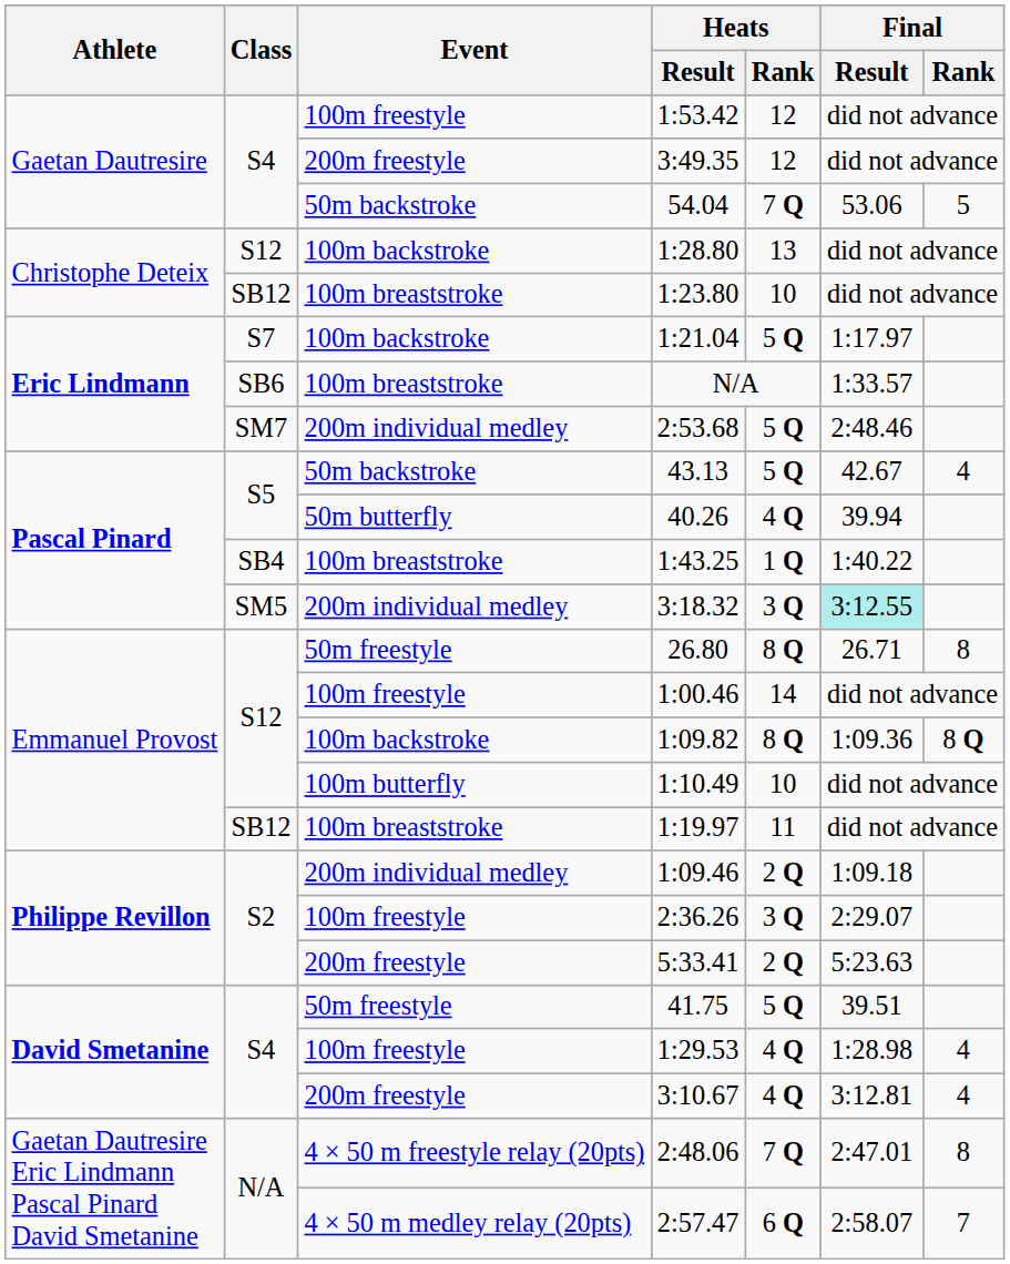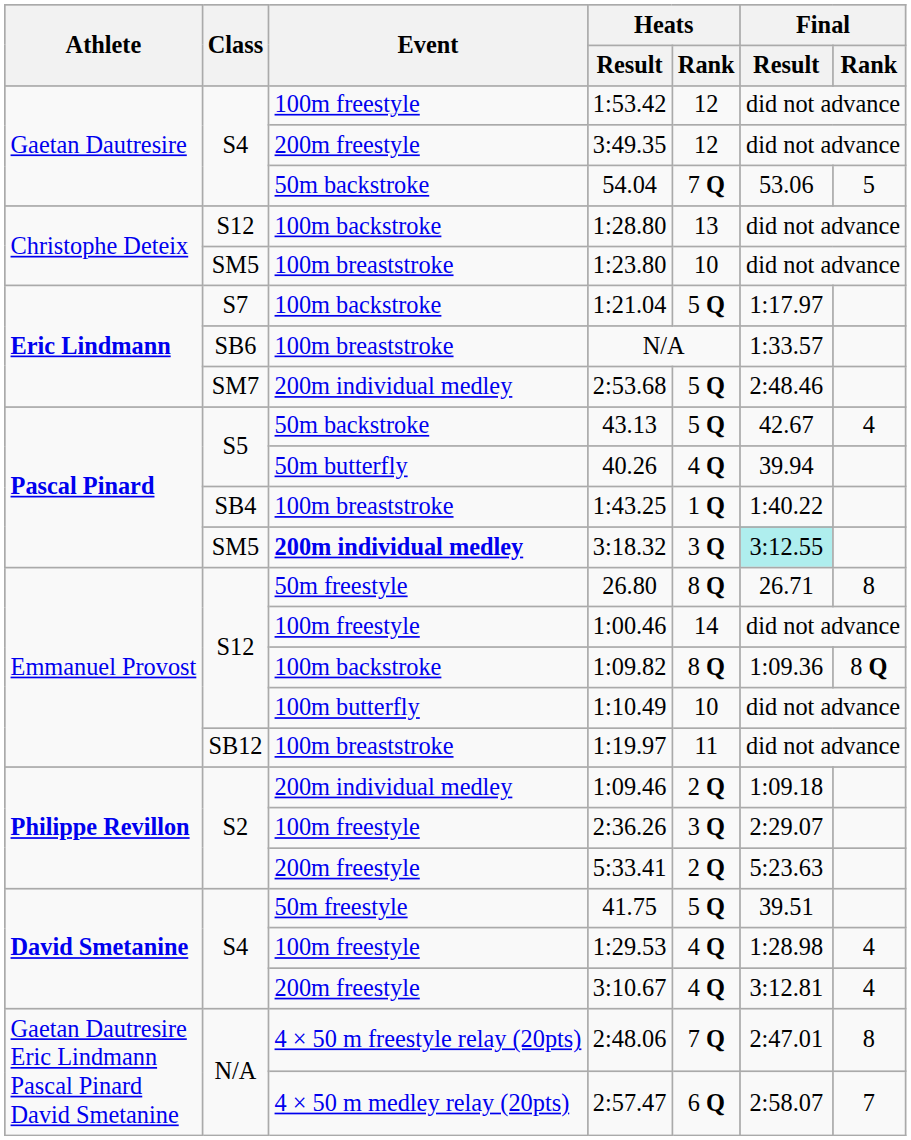1:23.80 | Class: SB12 -> SM5
3:18.32 | Event: normal -> bold
